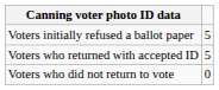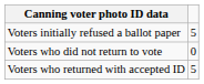rows swapped: Voters who returned with accepted ID <-> Voters who did not return to vote
